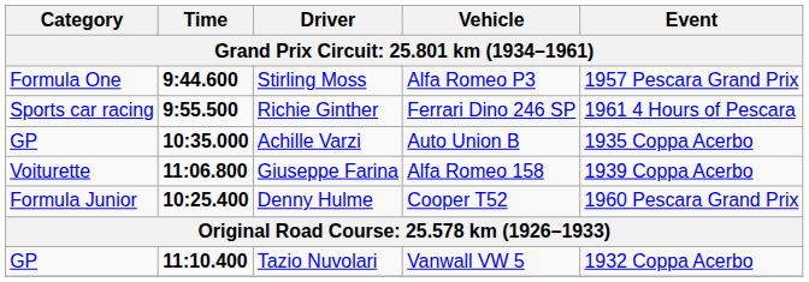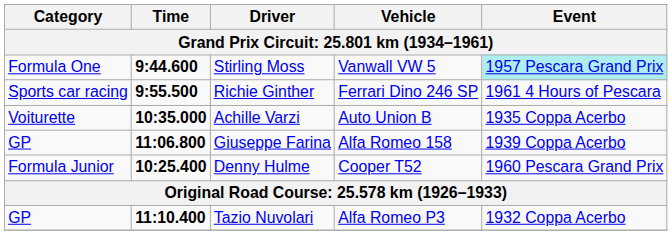Stirling Moss | Vehicle: Alfa Romeo P3 -> Vanwall VW 5
Stirling Moss | Event: no background -> paleturquoise background
Achille Varzi | Category: GP -> Voiturette
Giuseppe Farina | Category: Voiturette -> GP
Tazio Nuvolari | Vehicle: Vanwall VW 5 -> Alfa Romeo P3
